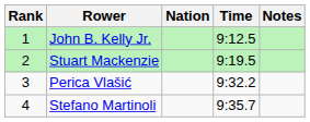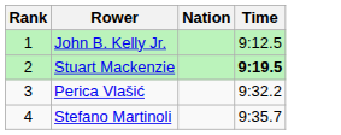- column: Notes
Stuart Mackenzie | Time: normal -> bold
